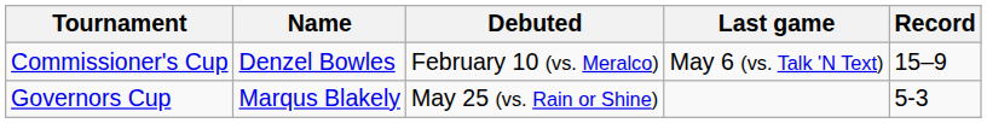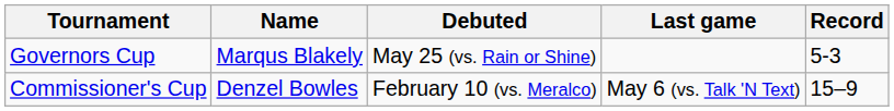rows swapped: Commissioner's Cup <-> Governors Cup
